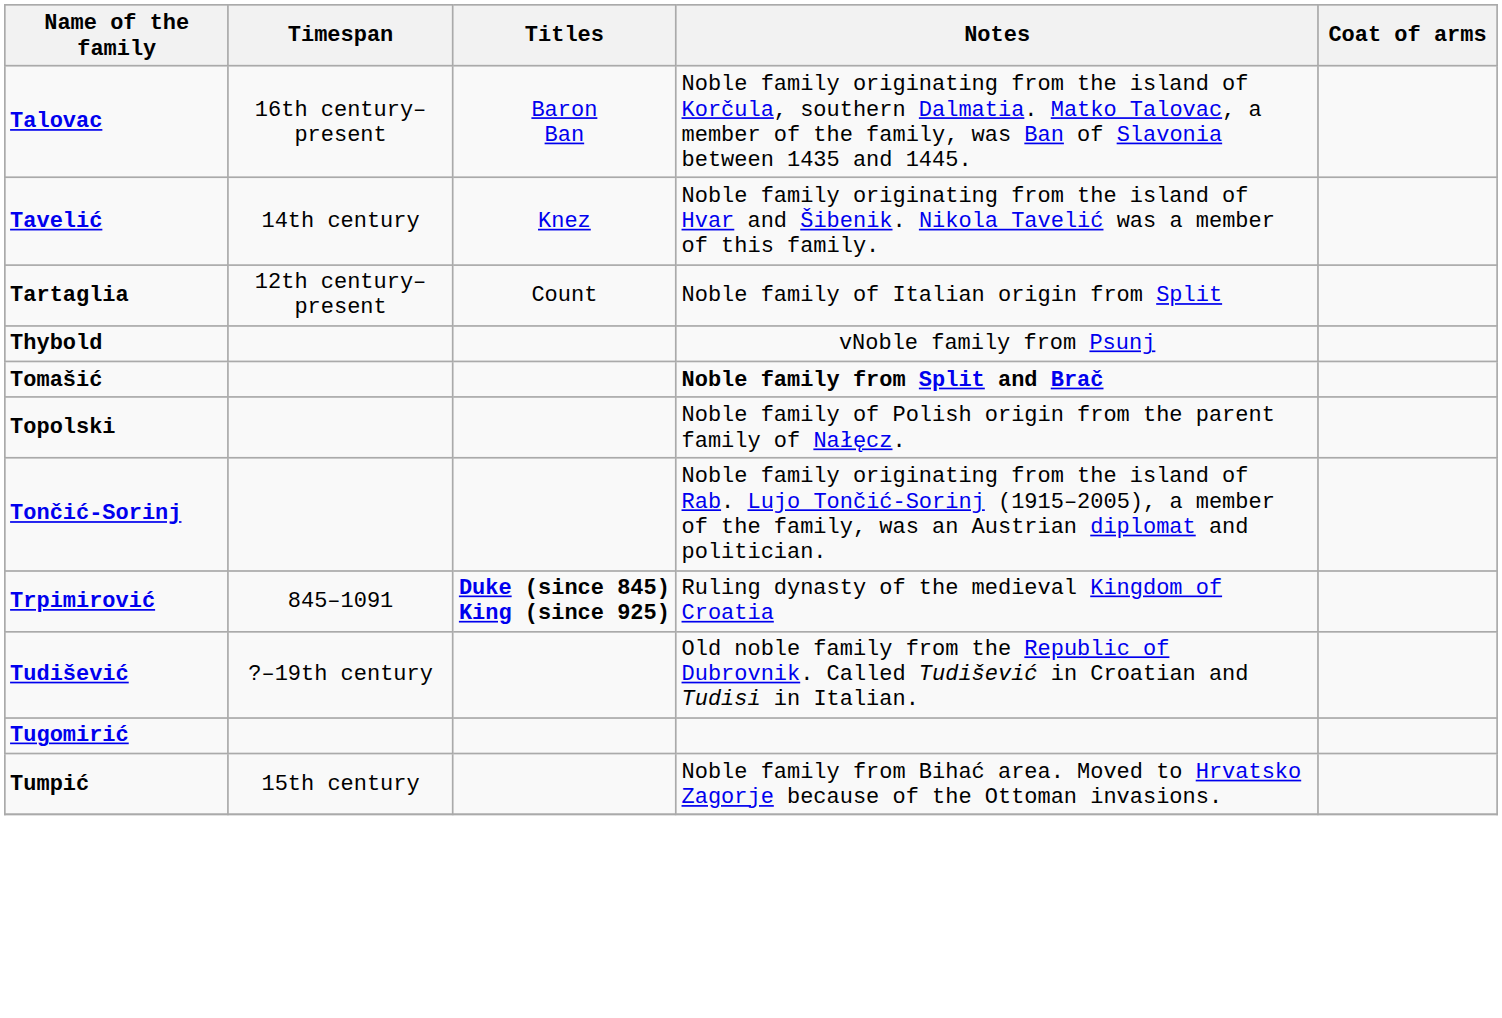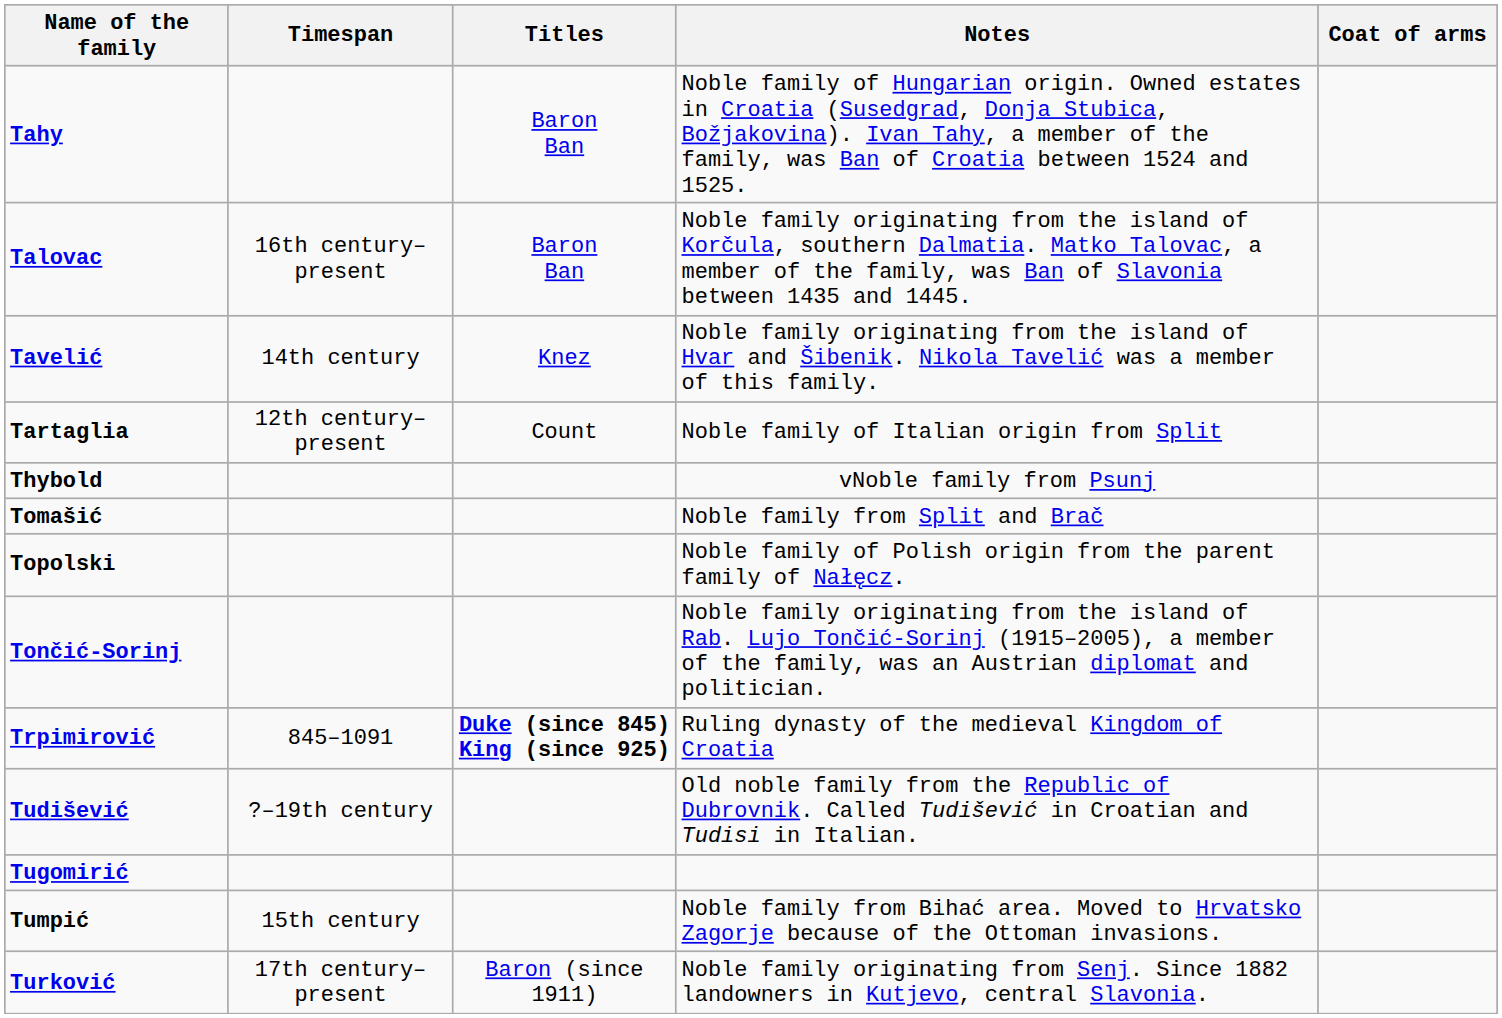+ row: Tahy | Baron Ban | Noble family of Hungarian origin. Owned estates in Croatia (Susedgrad, Donja Stubica, Božjakovina). Ivan Tahy, a member of the family, was Ban of Croatia between 1524 and 1525.
Tomašić | Notes: bold -> normal
+ row: Turković | 17th century–present | Baron (since 1911) | Noble family originating from Senj. Since 1882 landowners in Kutjevo, central Slavonia.
